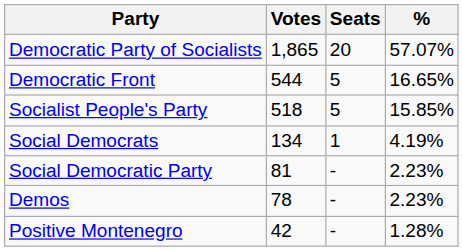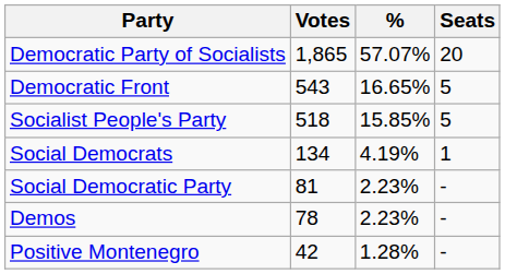columns swapped: % <-> Seats
Democratic Front | Votes: 544 -> 543
